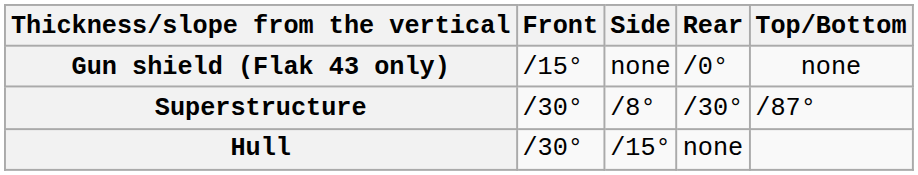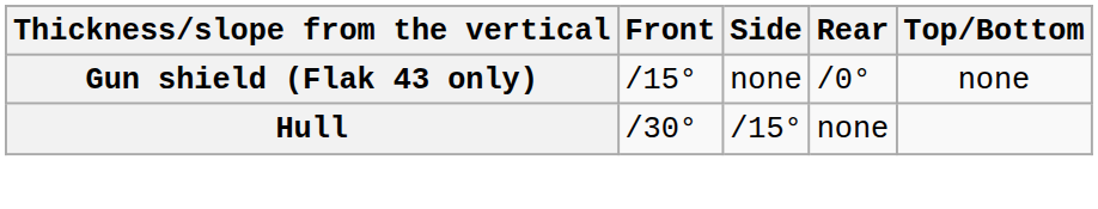- row: Superstructure | /30° | /8° | /30° | /87°
